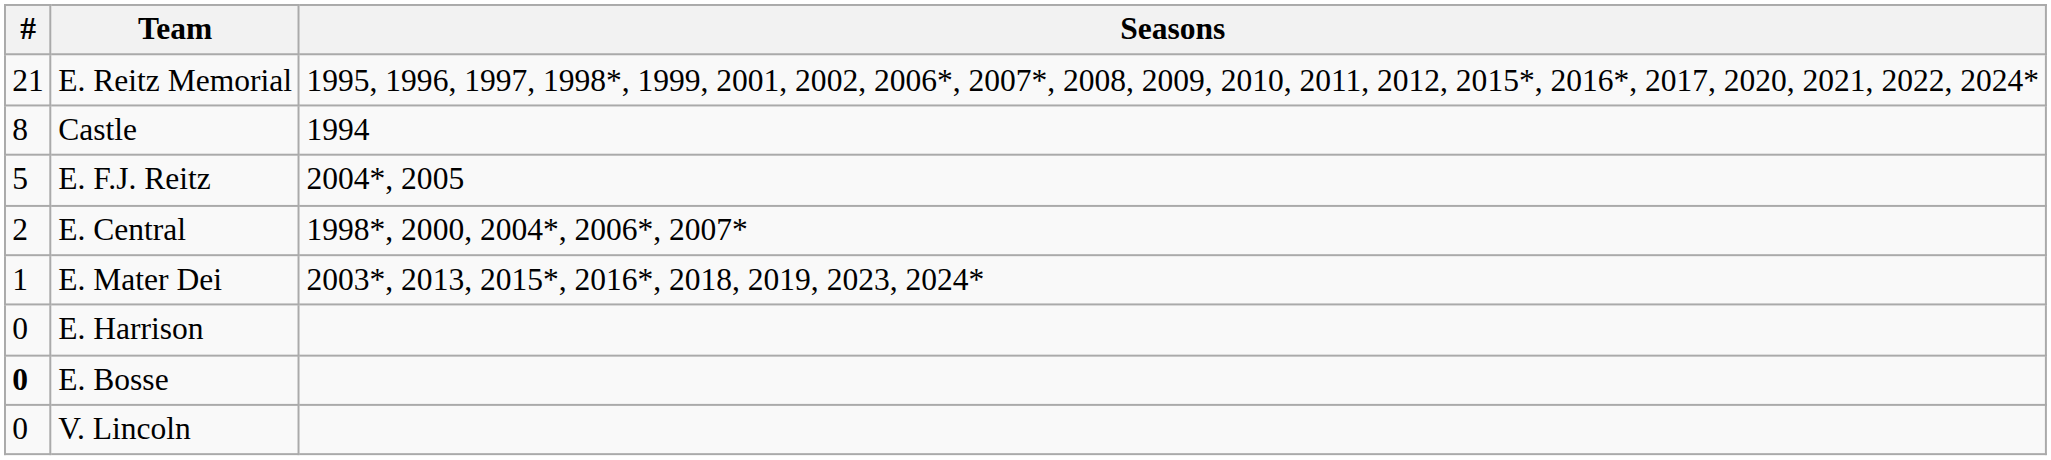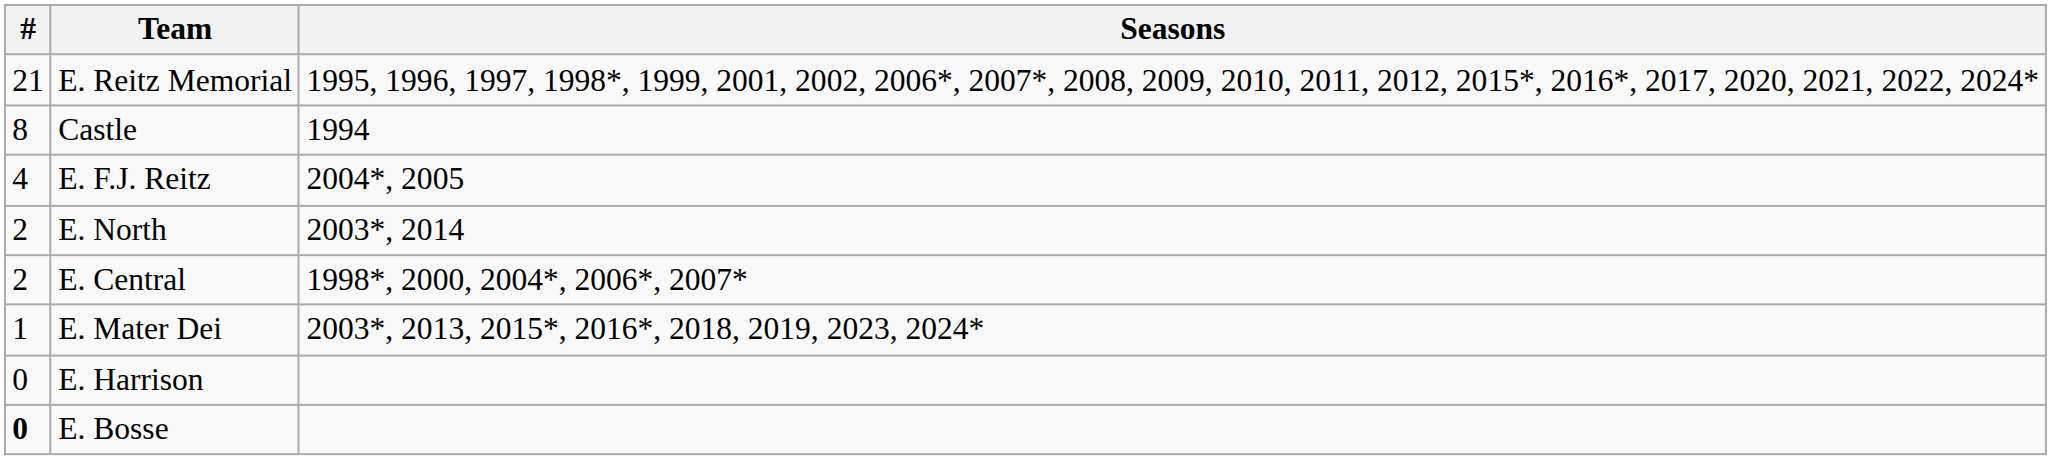E. F.J. Reitz | #: 5 -> 4
+ row: 2 | E. North | 2003*, 2014
- row: 0 | V. Lincoln
